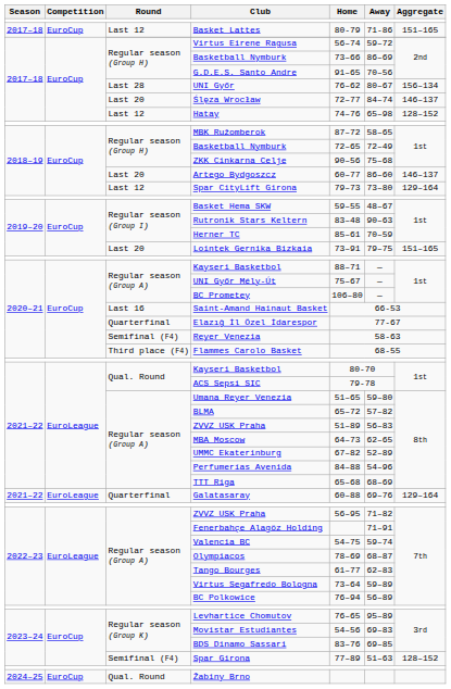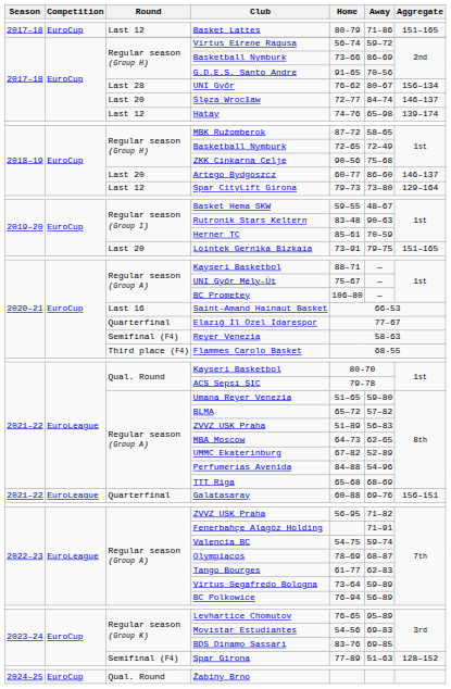Hatay | Aggregate: 128–152 -> 139–174
Galatasaray | Aggregate: 129–164 -> 156–151
